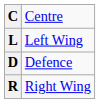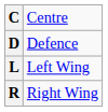rows swapped: D <-> L
